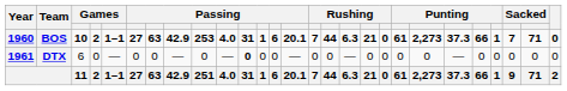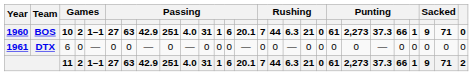BOS | column 9: 253 -> 251
BOS | column 25: 7 -> 9
DTX | column 11: bold -> normal
